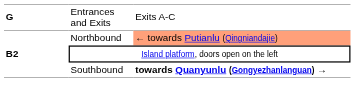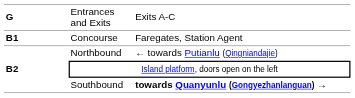+ row: B1 | Concourse | Faregates, Station Agent
Northbound | column 3: lightsalmon background -> no background
